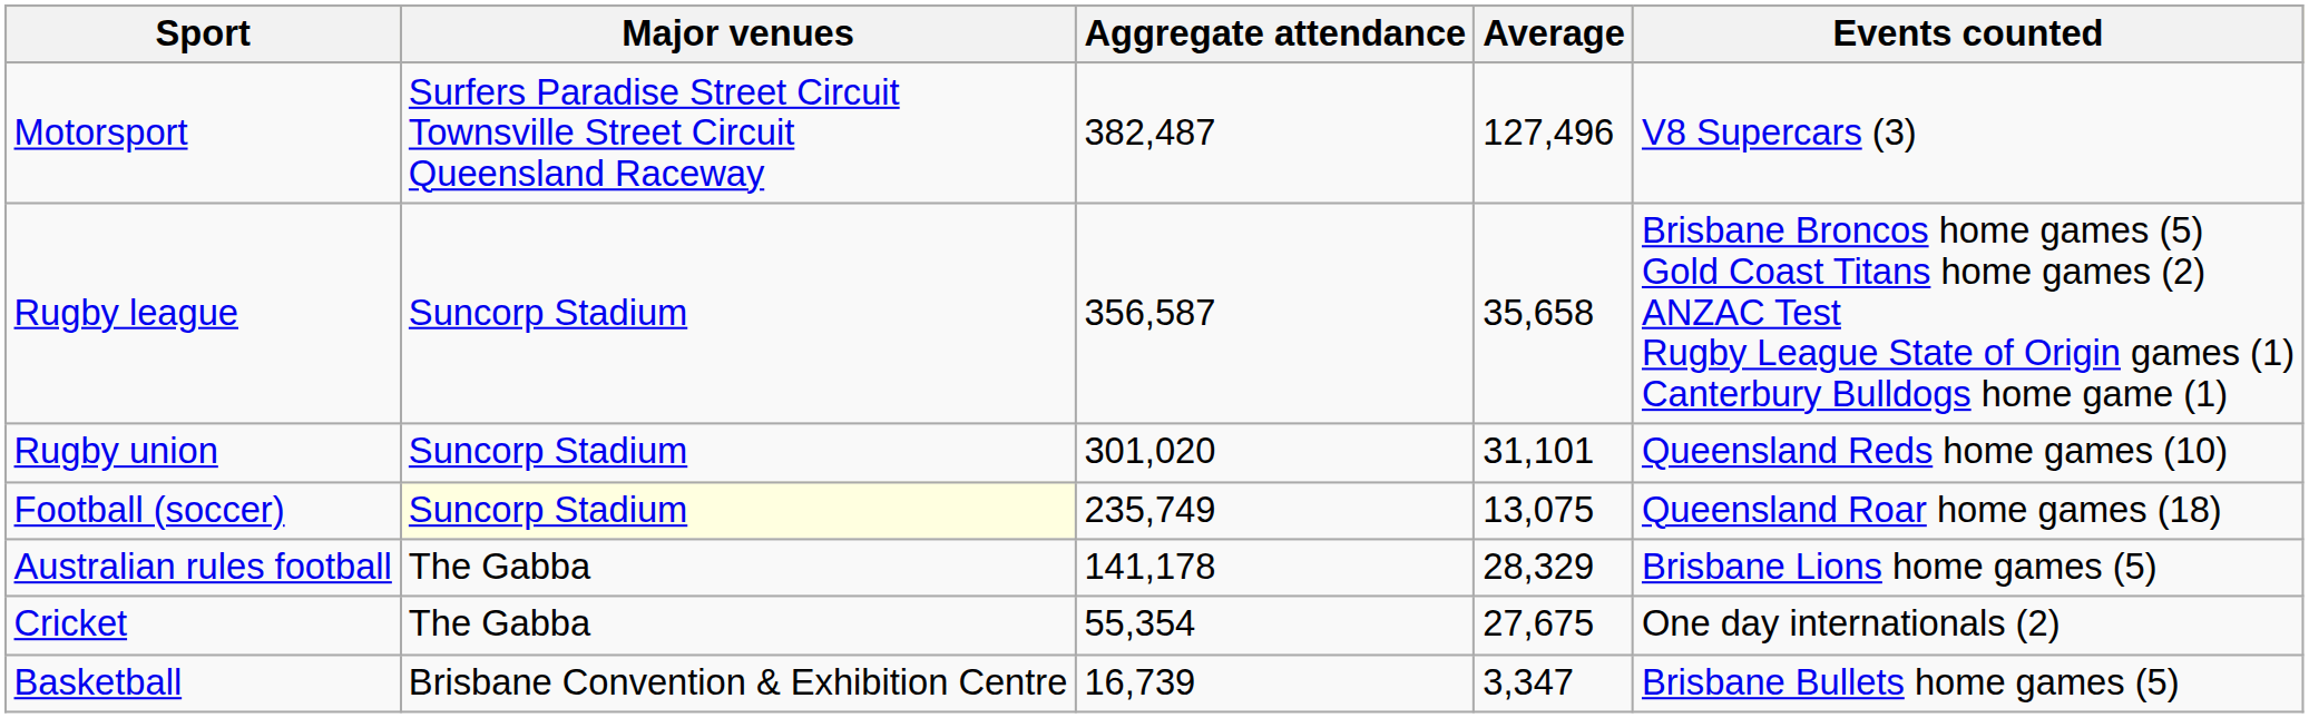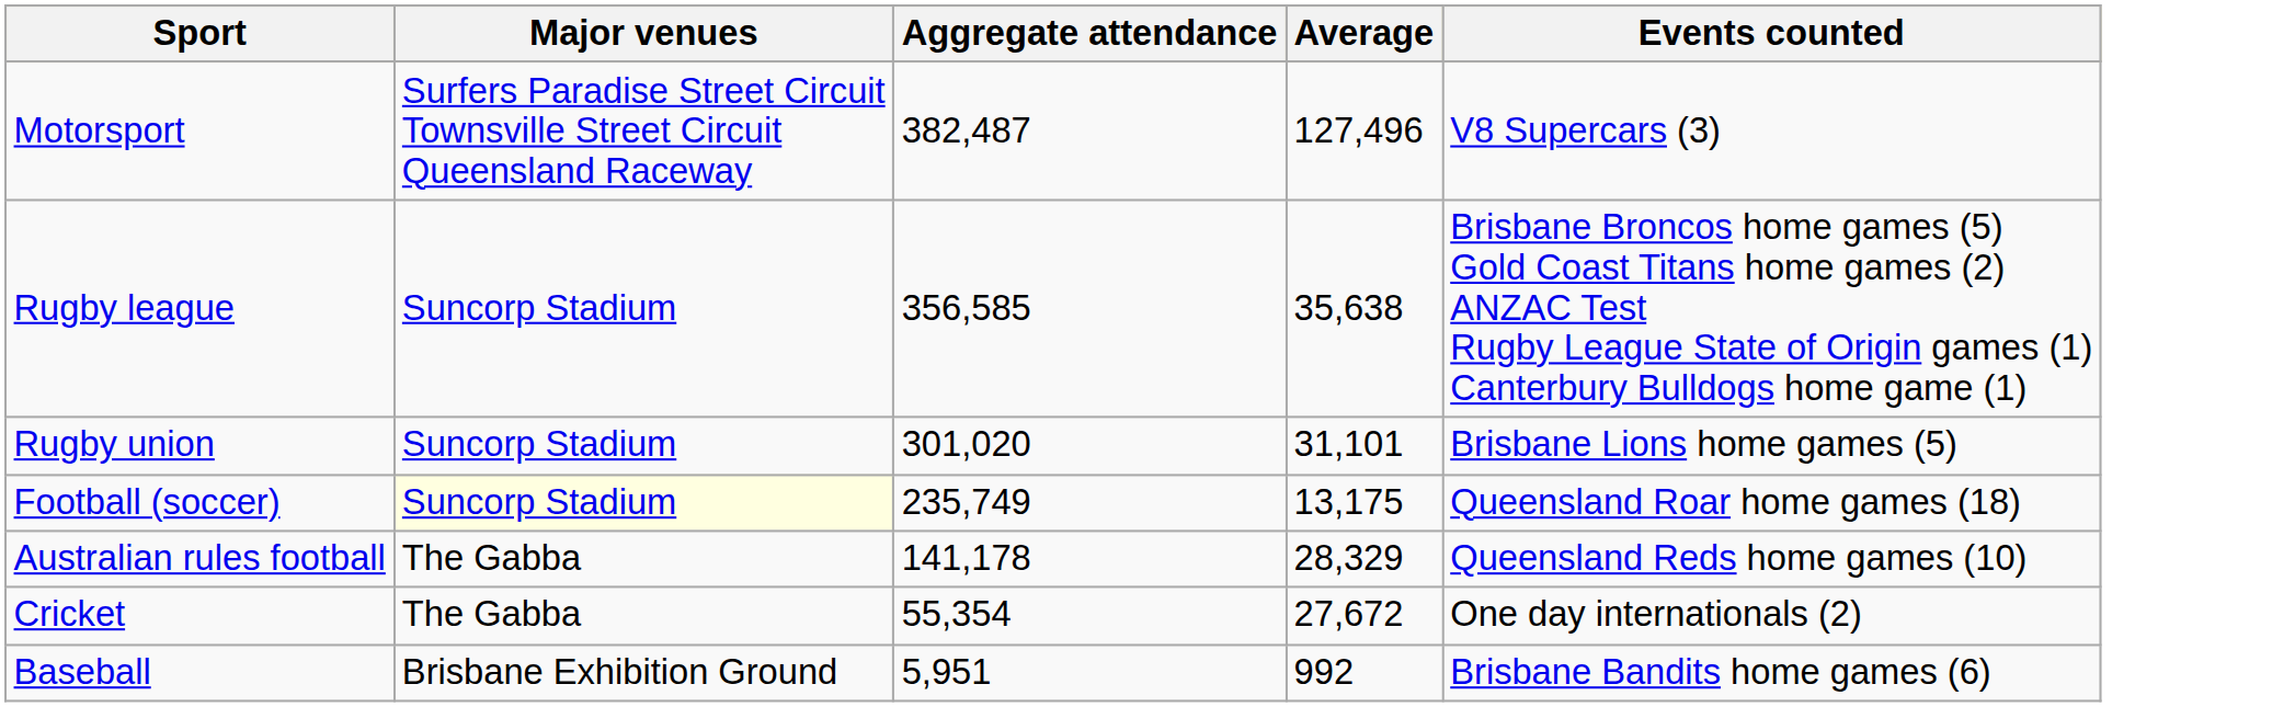Rugby league | Aggregate attendance: 356,587 -> 356,585
Rugby league | Average: 35,658 -> 35,638
Rugby union | Events counted: Queensland Reds home games (10) -> Brisbane Lions home games (5)
Football (soccer) | Average: 13,075 -> 13,175
Australian rules football | Events counted: Brisbane Lions home games (5) -> Queensland Reds home games (10)
Cricket | Average: 27,675 -> 27,672
- row: Basketball | Brisbane Convention & Exhibition Centre | 16,739 | 3,347 | Brisbane Bullets home games (5)
+ row: Baseball | Brisbane Exhibition Ground | 5,951 | 992 | Brisbane Bandits home games (6)
